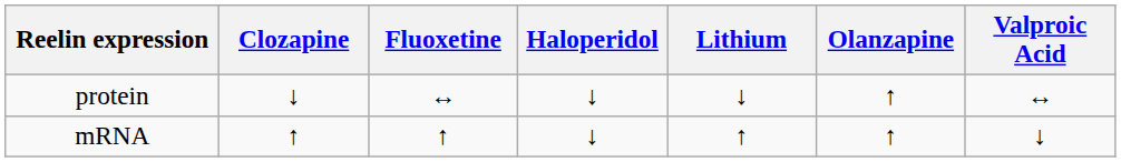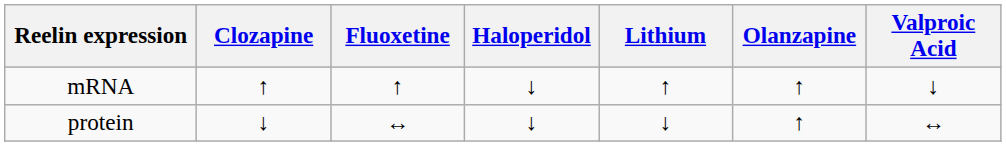rows swapped: protein <-> mRNA
